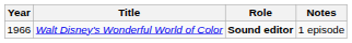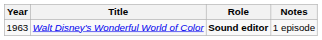Walt Disney's Wonderful World of Color | Year: 1966 -> 1963
